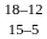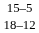rows swapped: 18–12 <-> 15–5
